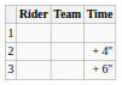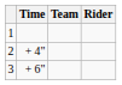columns swapped: Rider <-> Time
